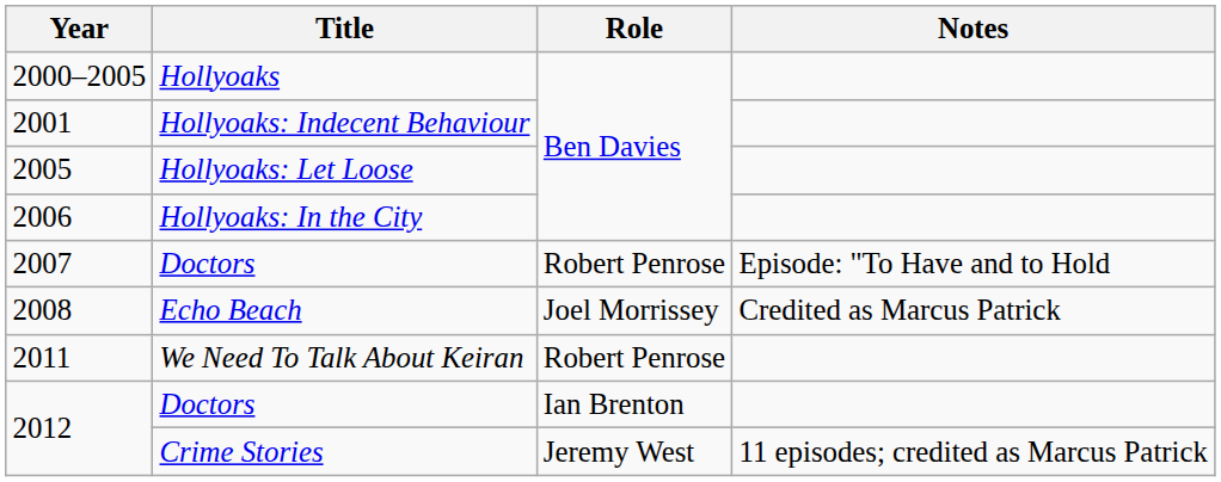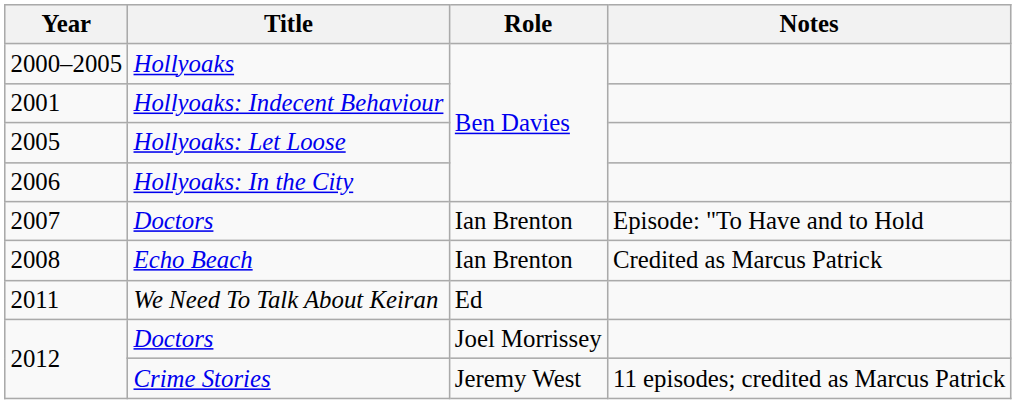2007 | Role: Robert Penrose -> Ian Brenton
2008 | Role: Joel Morrissey -> Ian Brenton
2011 | Role: Robert Penrose -> Ed
2012 / Doctors | Role: Ian Brenton -> Joel Morrissey
